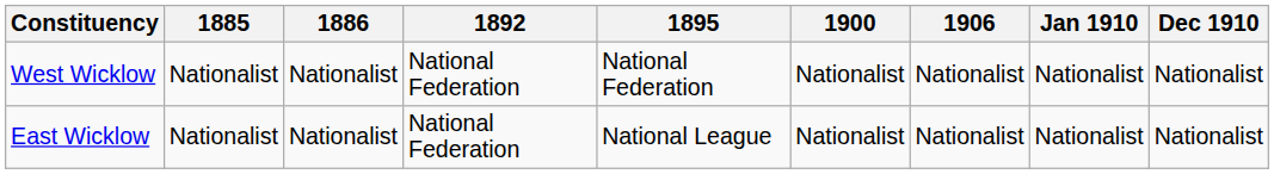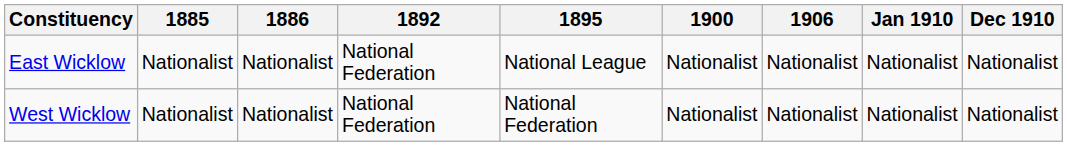rows swapped: East Wicklow <-> West Wicklow
